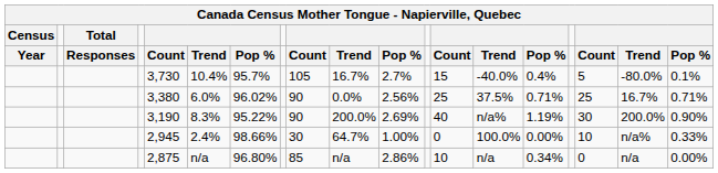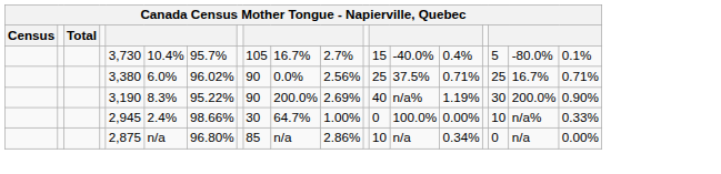- row: Year | Responses | Count | Trend | Pop % | Count | Trend | Pop % | Count | Trend | Pop % | Count | Trend | Pop %
